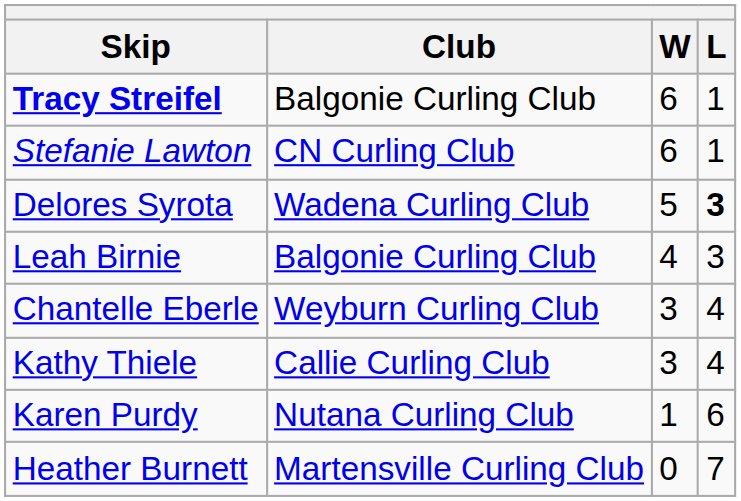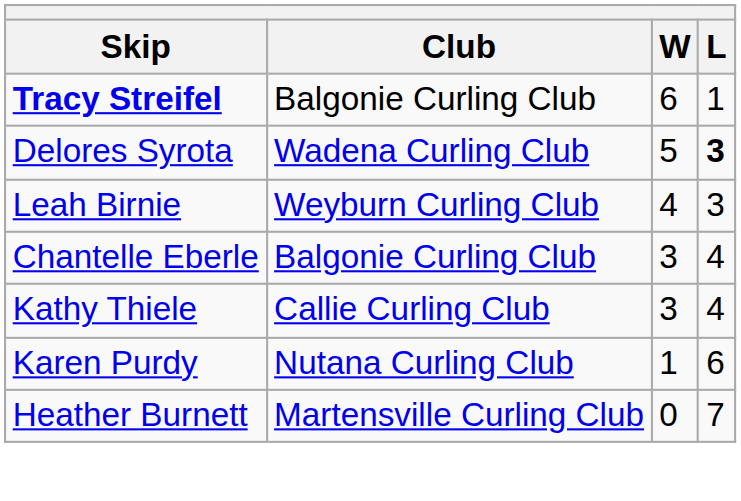- row: Stefanie Lawton | CN Curling Club | 6 | 1
Leah Birnie | Club: Balgonie Curling Club -> Weyburn Curling Club
Chantelle Eberle | Club: Weyburn Curling Club -> Balgonie Curling Club
